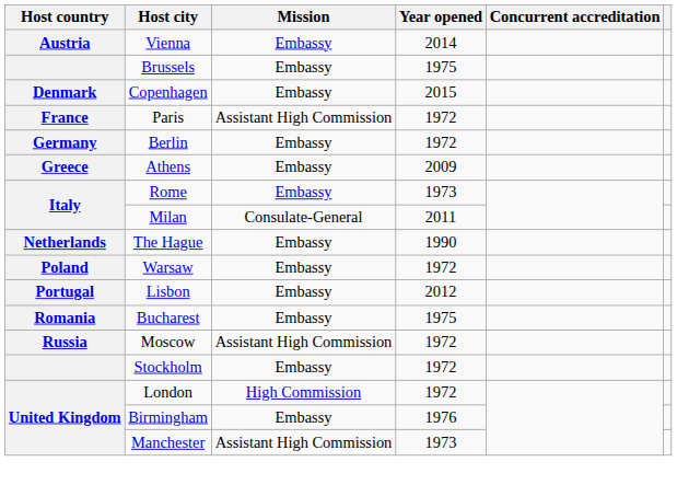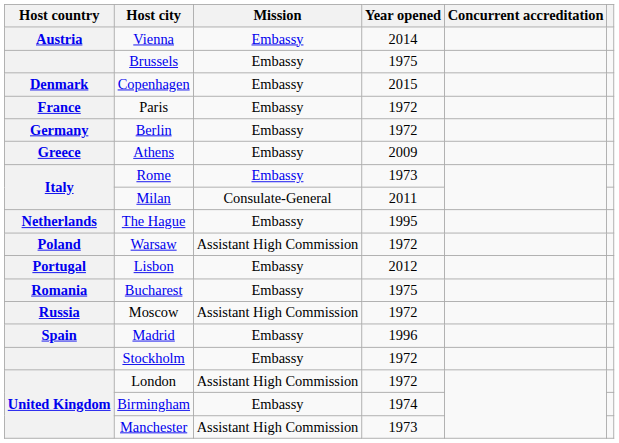Paris | Mission: Assistant High Commission -> Embassy
The Hague | Year opened: 1990 -> 1995
Warsaw | Mission: Embassy -> Assistant High Commission
+ row: Spain | Madrid | Embassy | 1996
London | Mission: High Commission -> Assistant High Commission
Birmingham | Year opened: 1976 -> 1974
